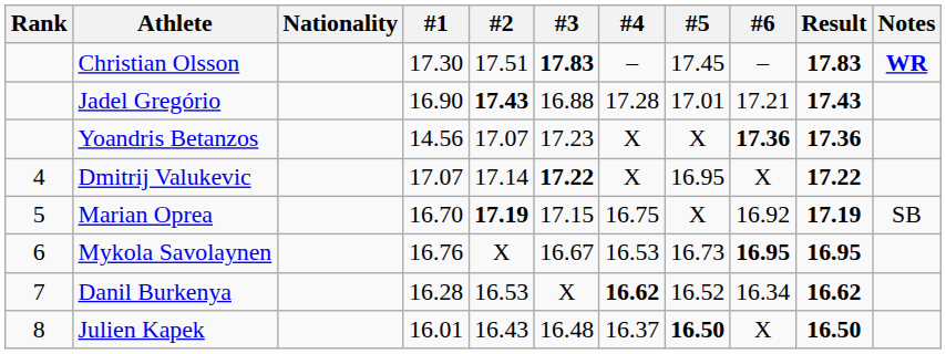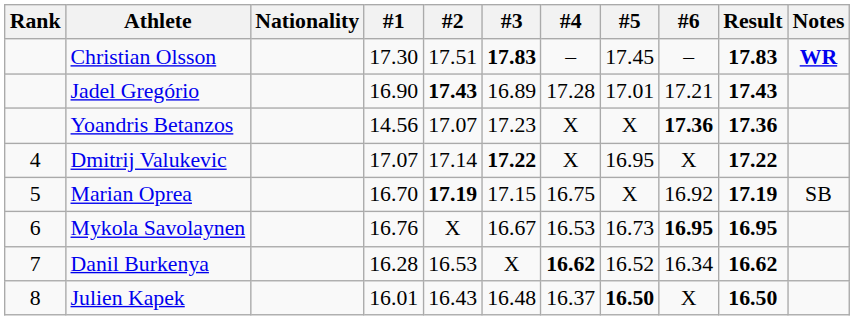Jadel Gregório | #3: 16.88 -> 16.89
